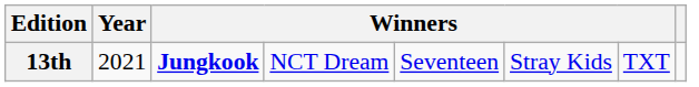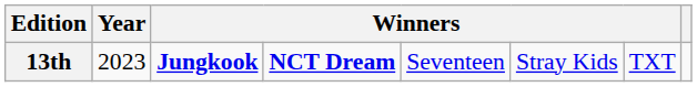13th | Year: 2021 -> 2023
13th | column 4: normal -> bold
